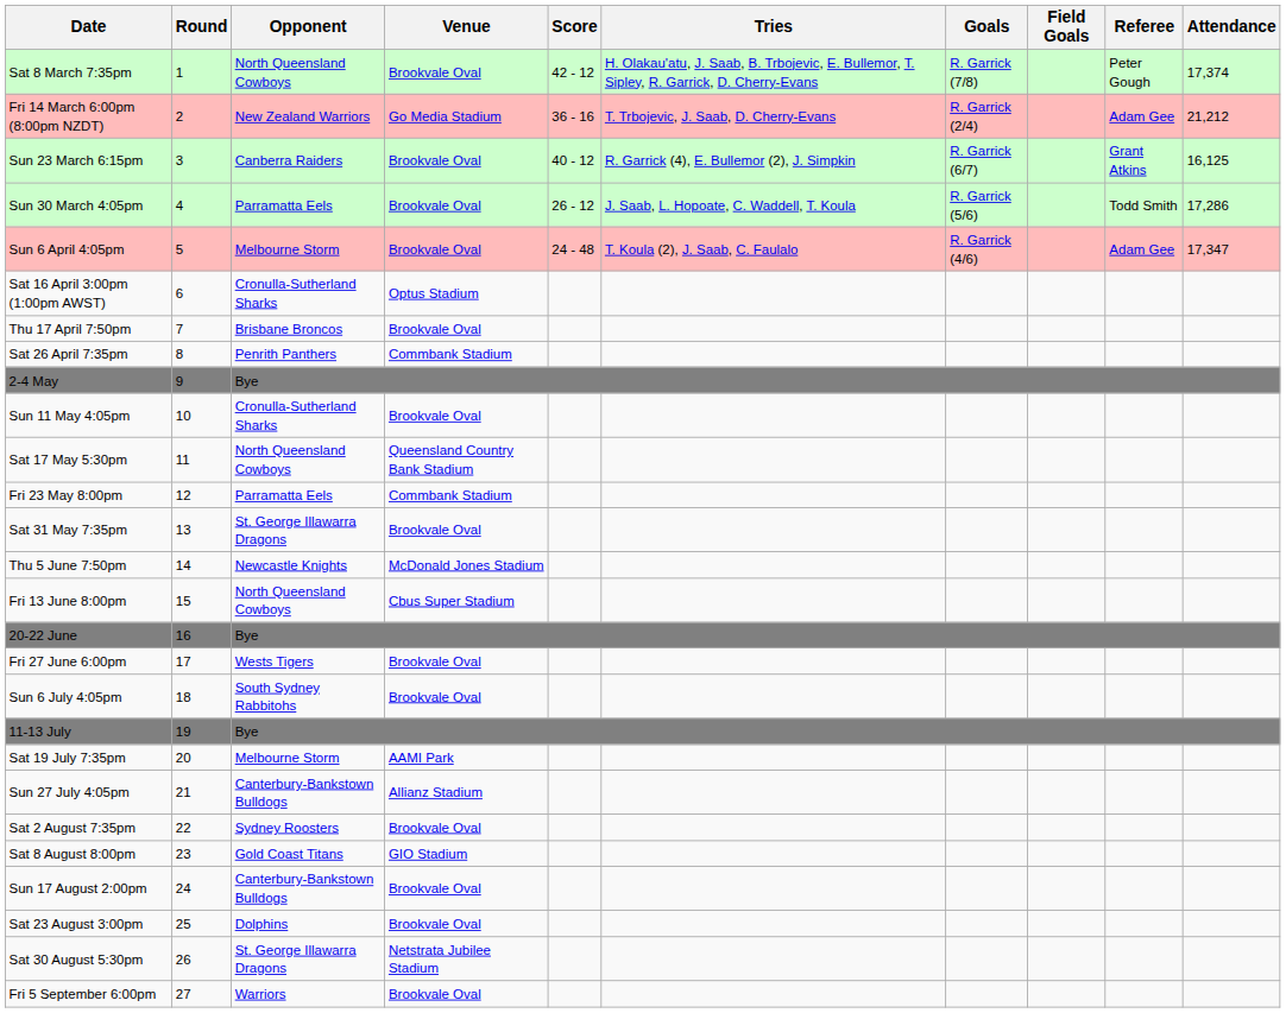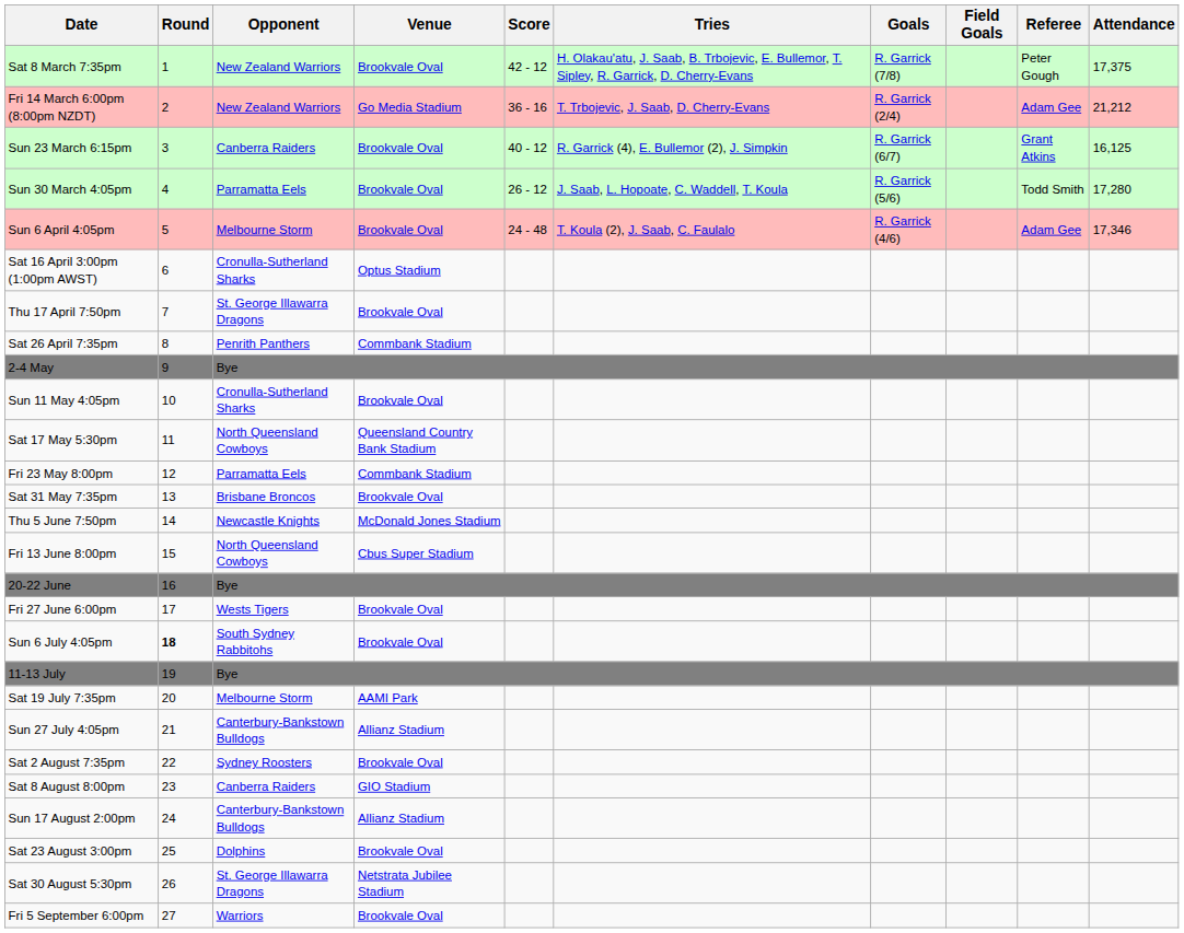Sat 8 March 7:35pm | Opponent: North Queensland Cowboys -> New Zealand Warriors
Sat 8 March 7:35pm | Attendance: 17,374 -> 17,375
Sun 30 March 4:05pm | Attendance: 17,286 -> 17,280
Sun 6 April 4:05pm | Attendance: 17,347 -> 17,346
Thu 17 April 7:50pm | Opponent: Brisbane Broncos -> St. George Illawarra Dragons
Sat 31 May 7:35pm | Opponent: St. George Illawarra Dragons -> Brisbane Broncos
Sun 6 July 4:05pm | Round: normal -> bold
Sat 8 August 8:00pm | Opponent: Gold Coast Titans -> Canberra Raiders
Sun 17 August 2:00pm | Venue: Brookvale Oval -> Allianz Stadium
